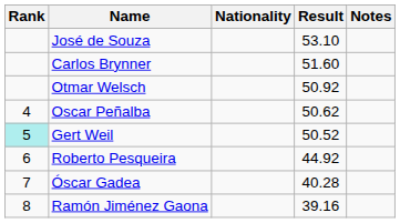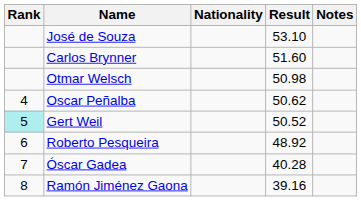Otmar Welsch | Result: 50.92 -> 50.98
Roberto Pesqueira | Result: 44.92 -> 48.92
